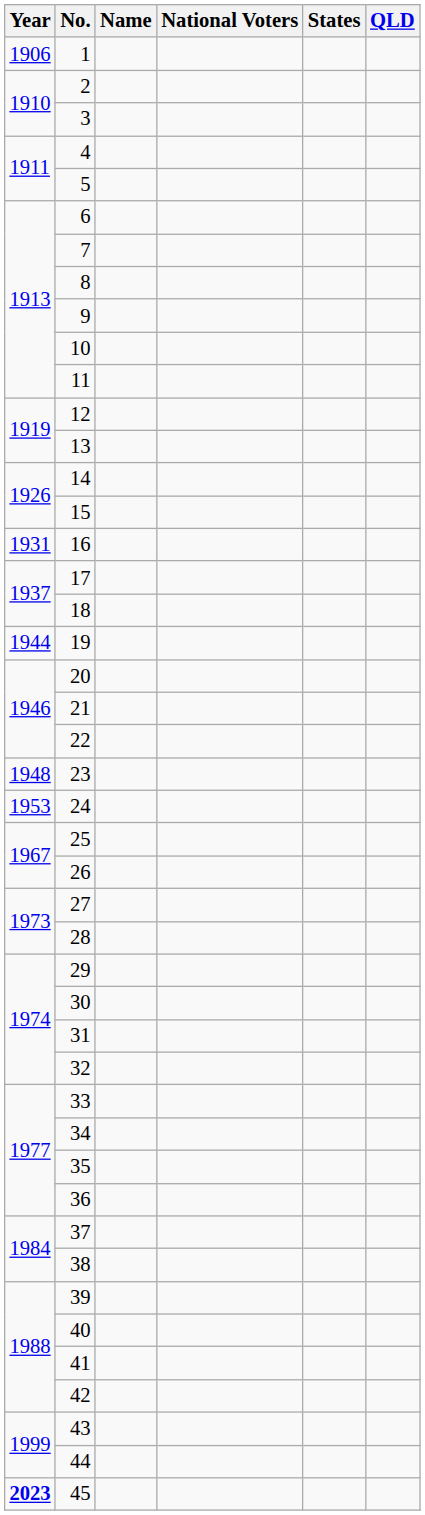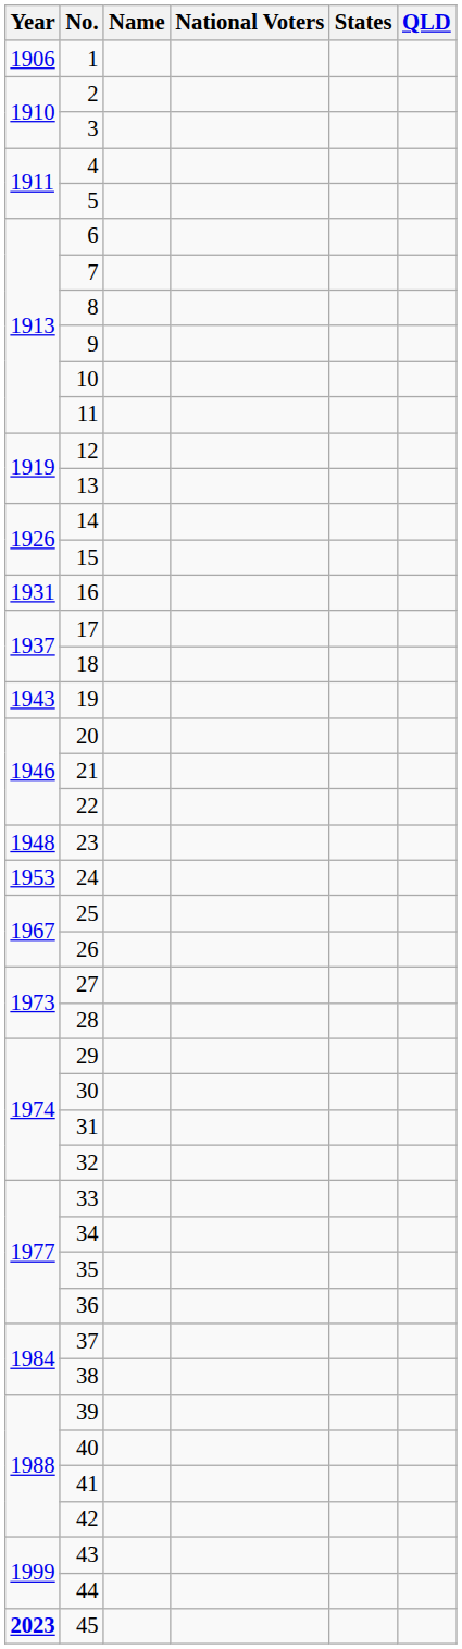19 | Year: 1944 -> 1943
